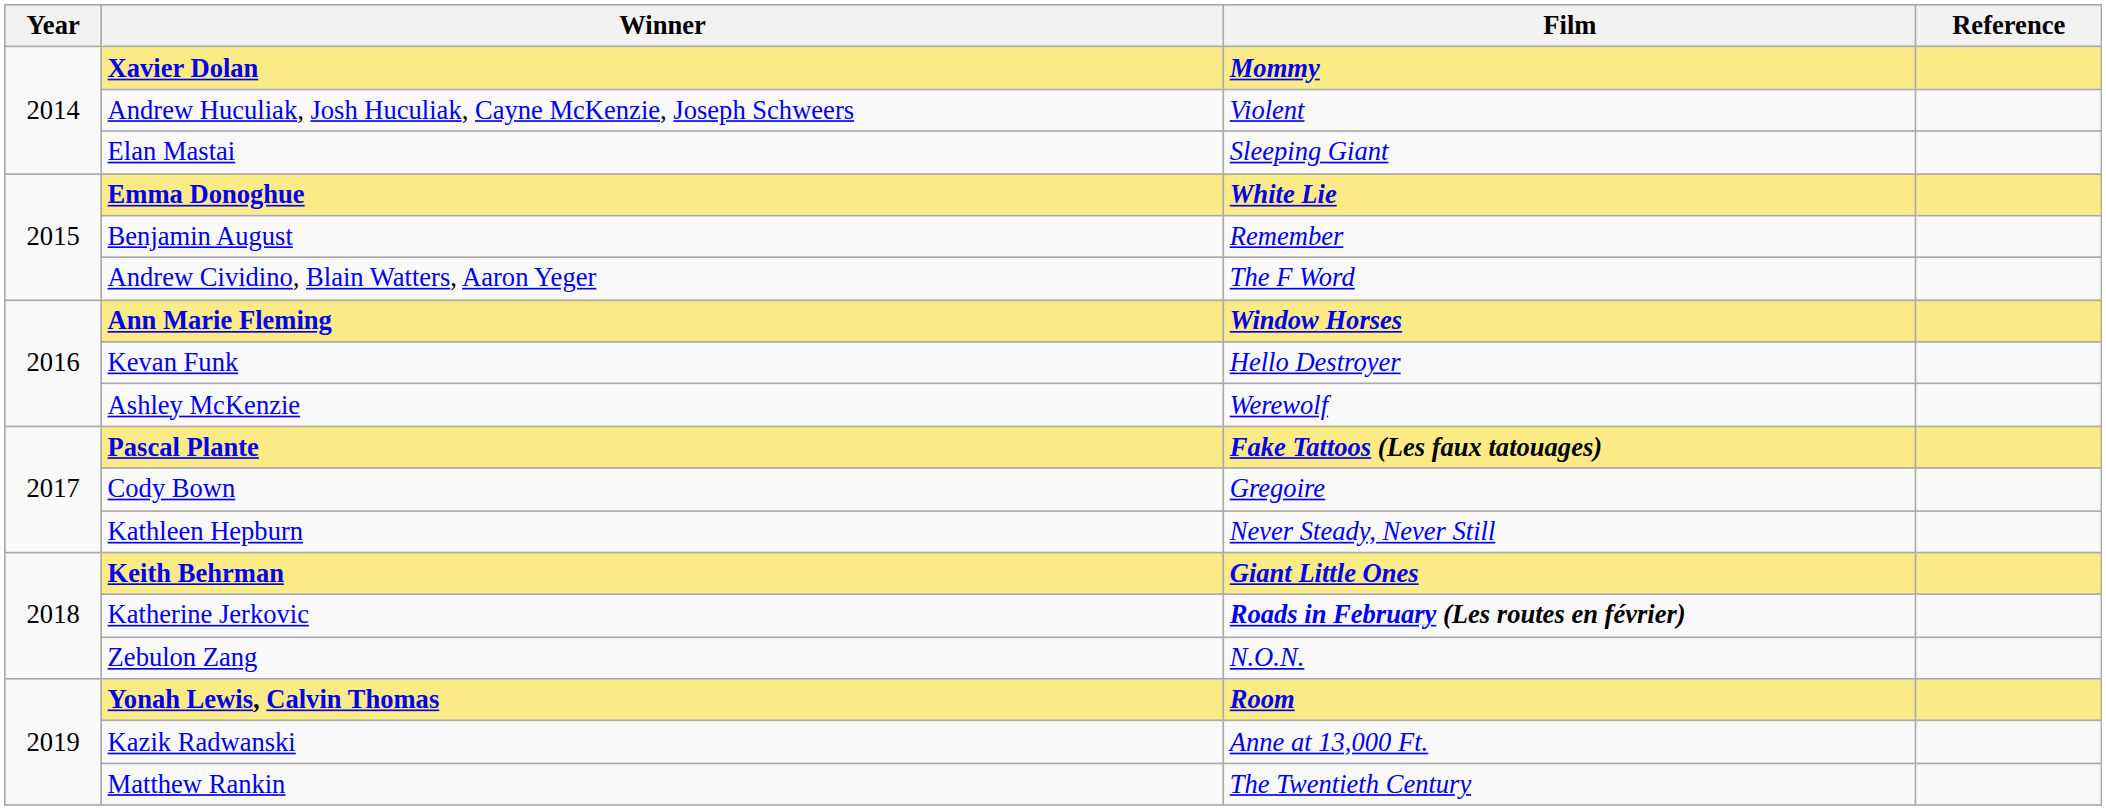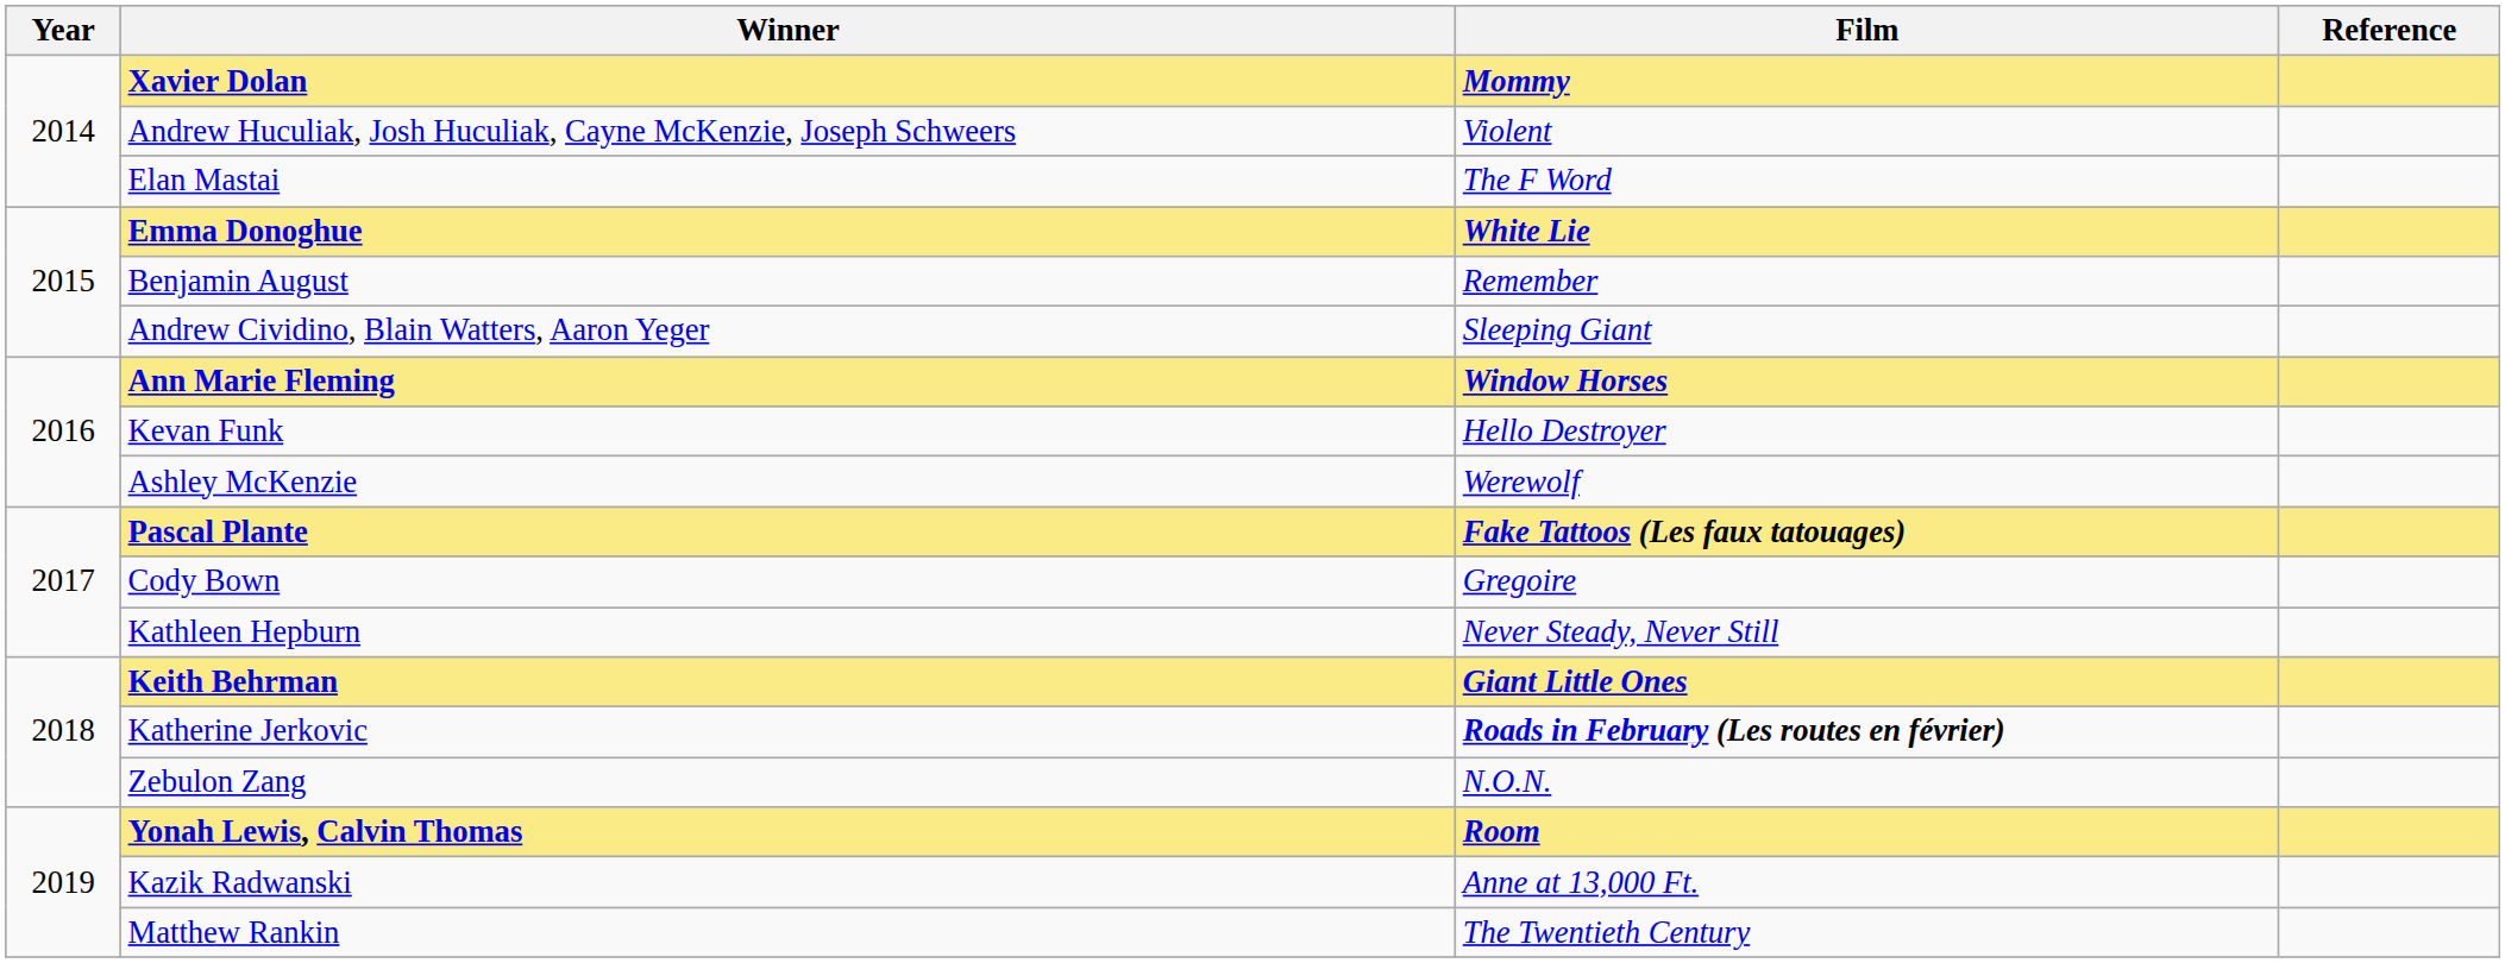Elan Mastai | Film: Sleeping Giant -> The F Word
Andrew Cividino, Blain Watters, Aaron Yeger | Film: The F Word -> Sleeping Giant
